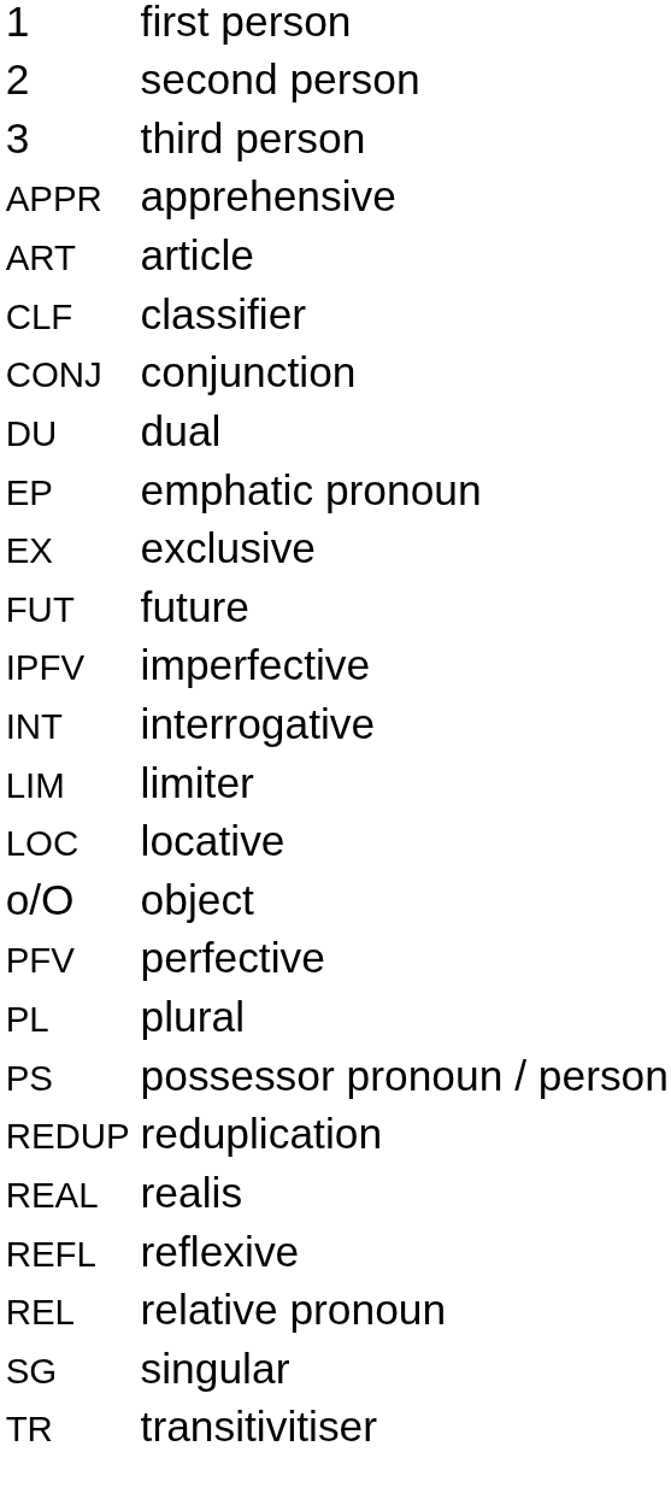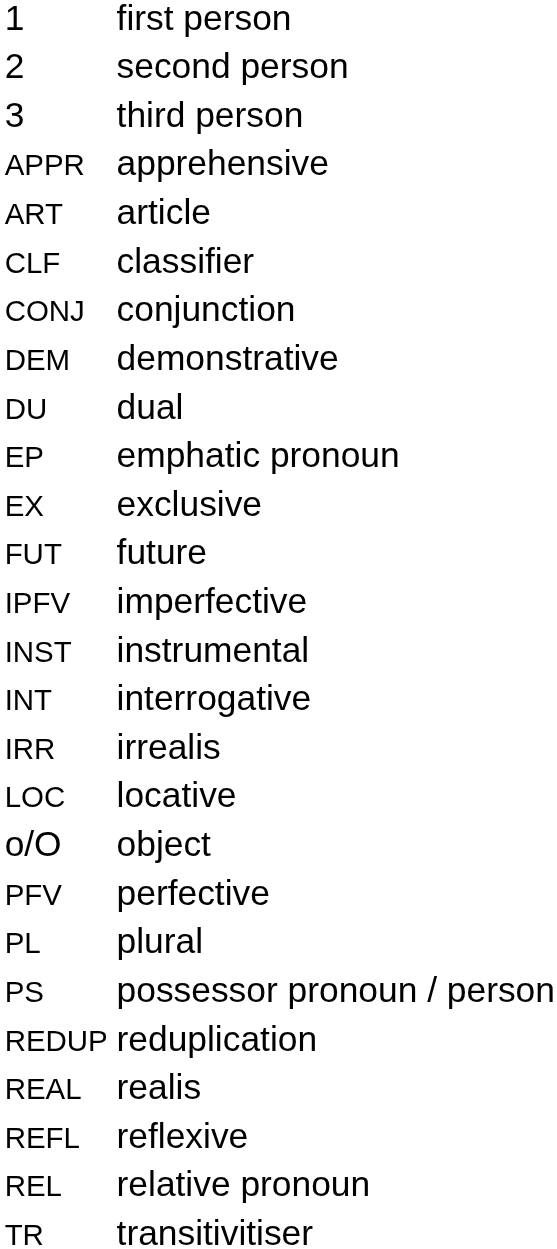+ row: DEM | demonstrative
+ row: INST | instrumental
+ row: IRR | irrealis
- row: LIM | limiter
- row: SG | singular
